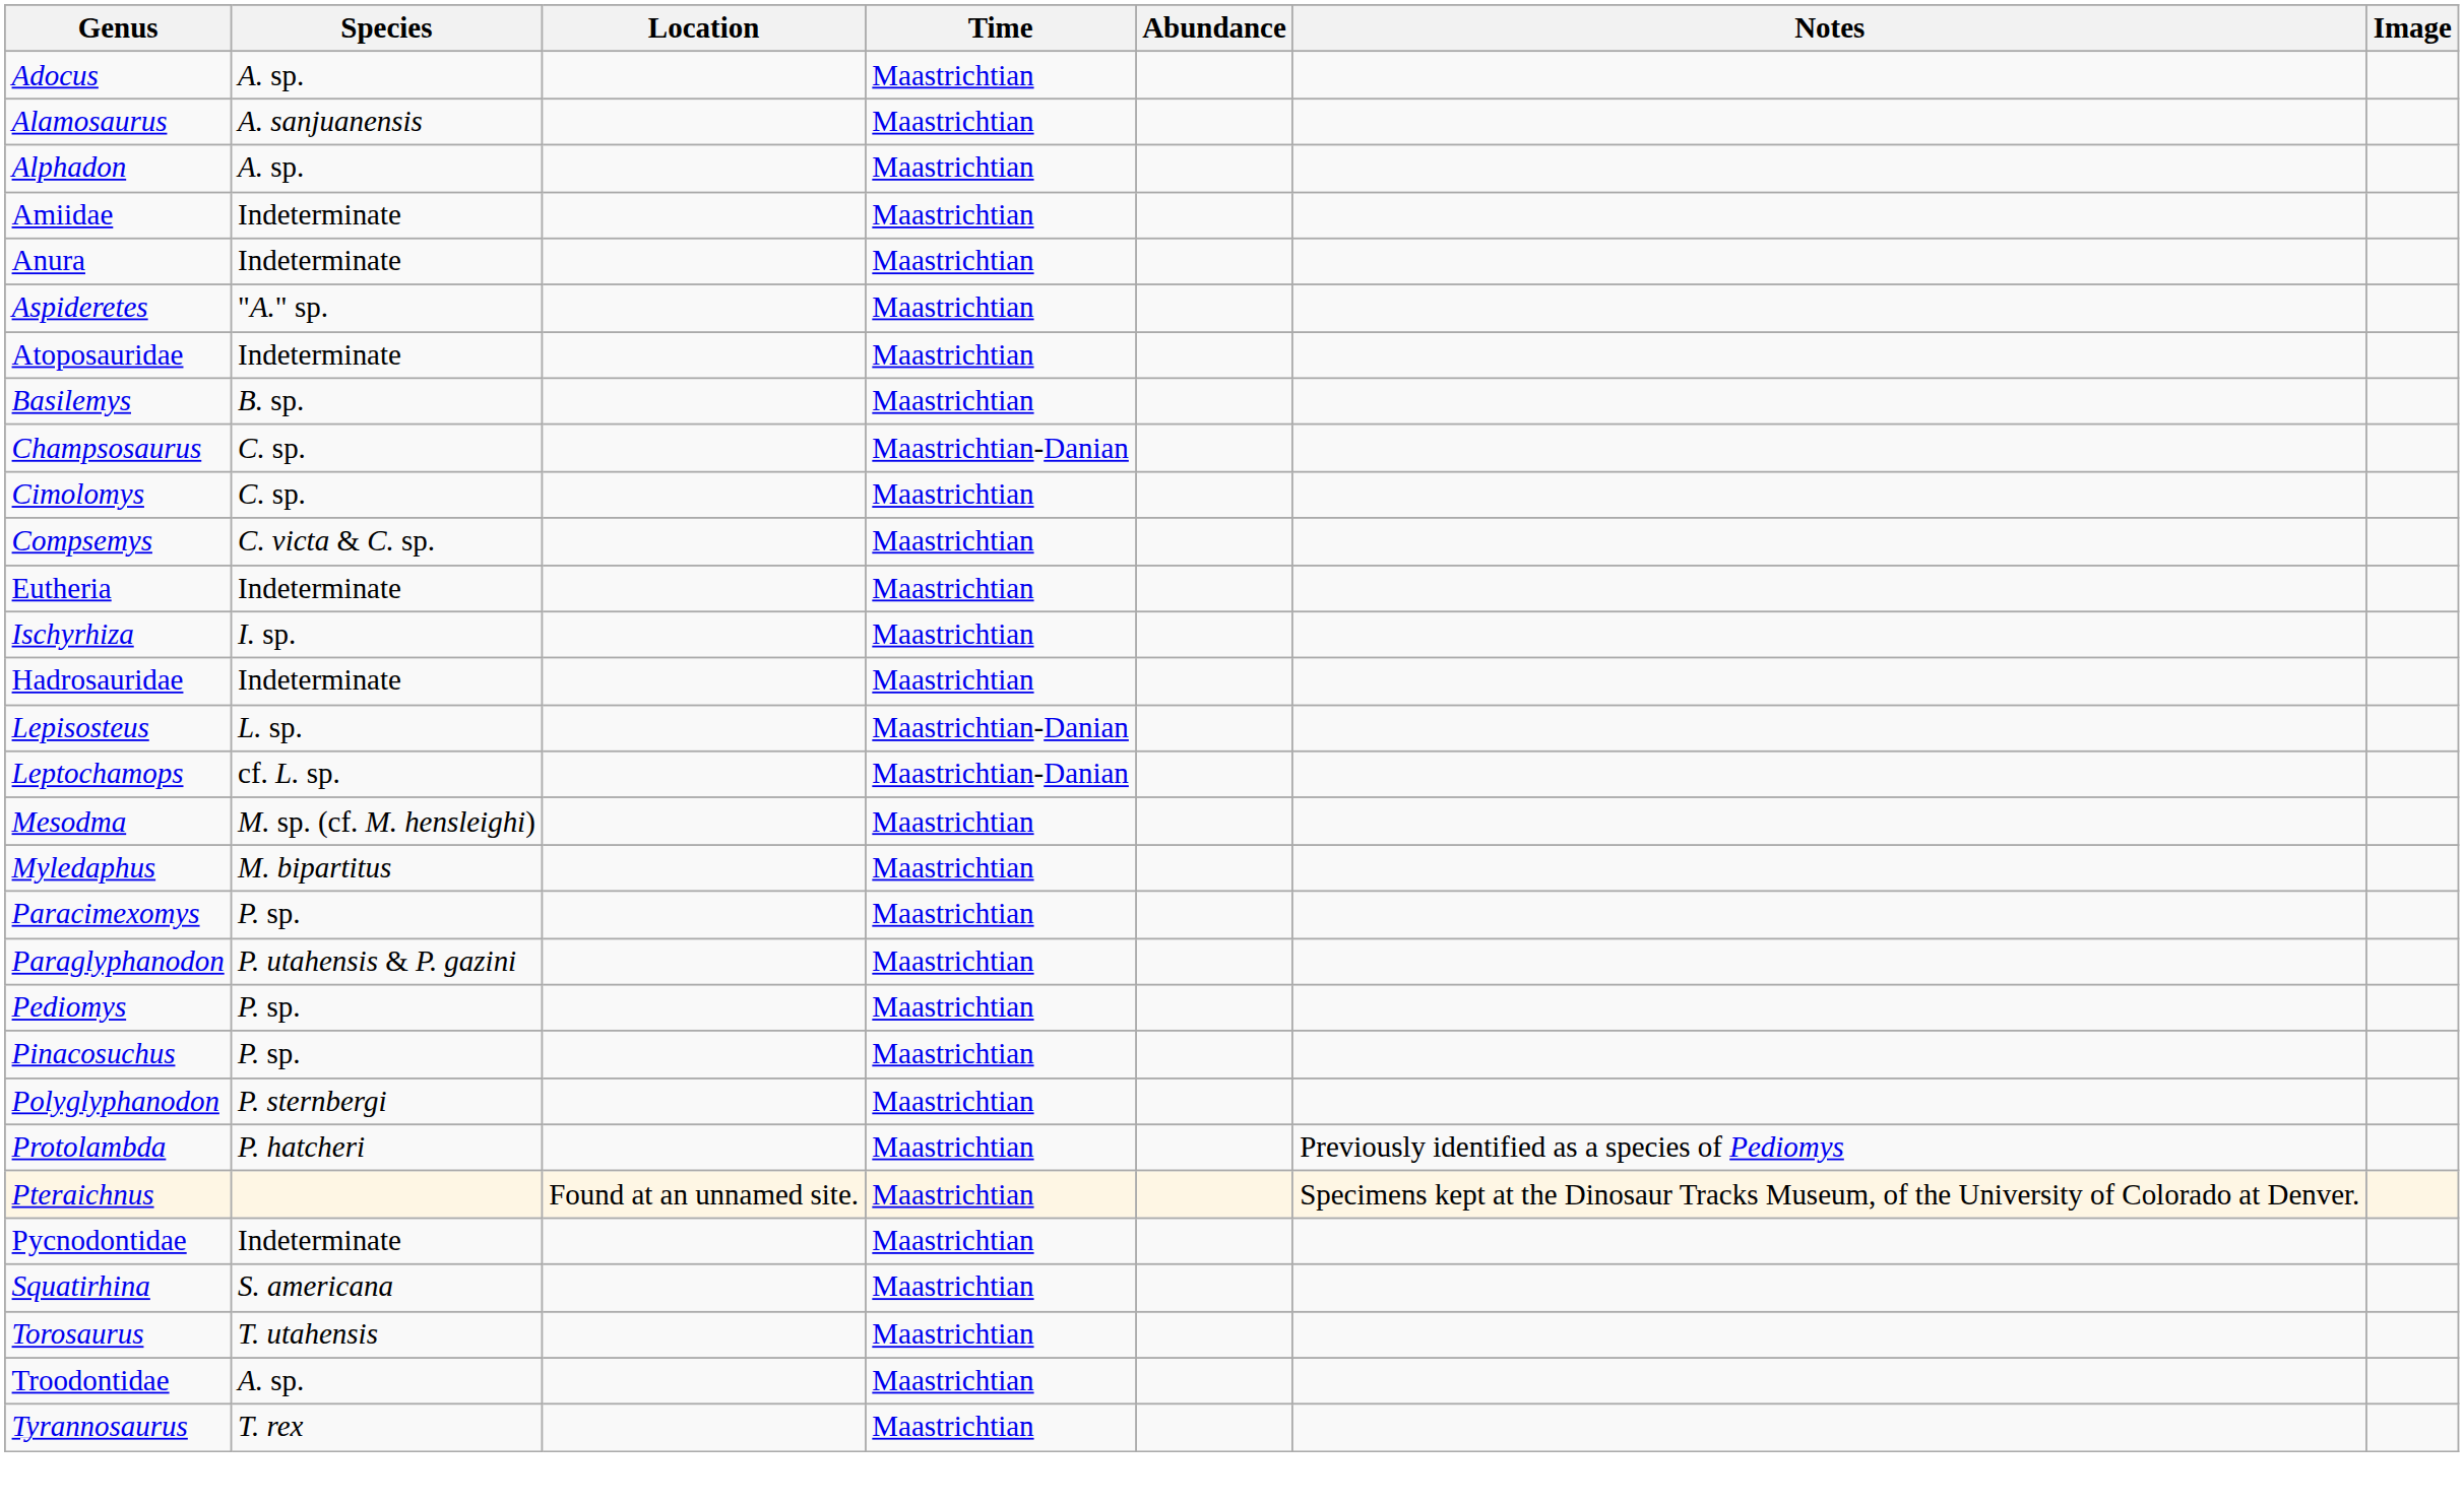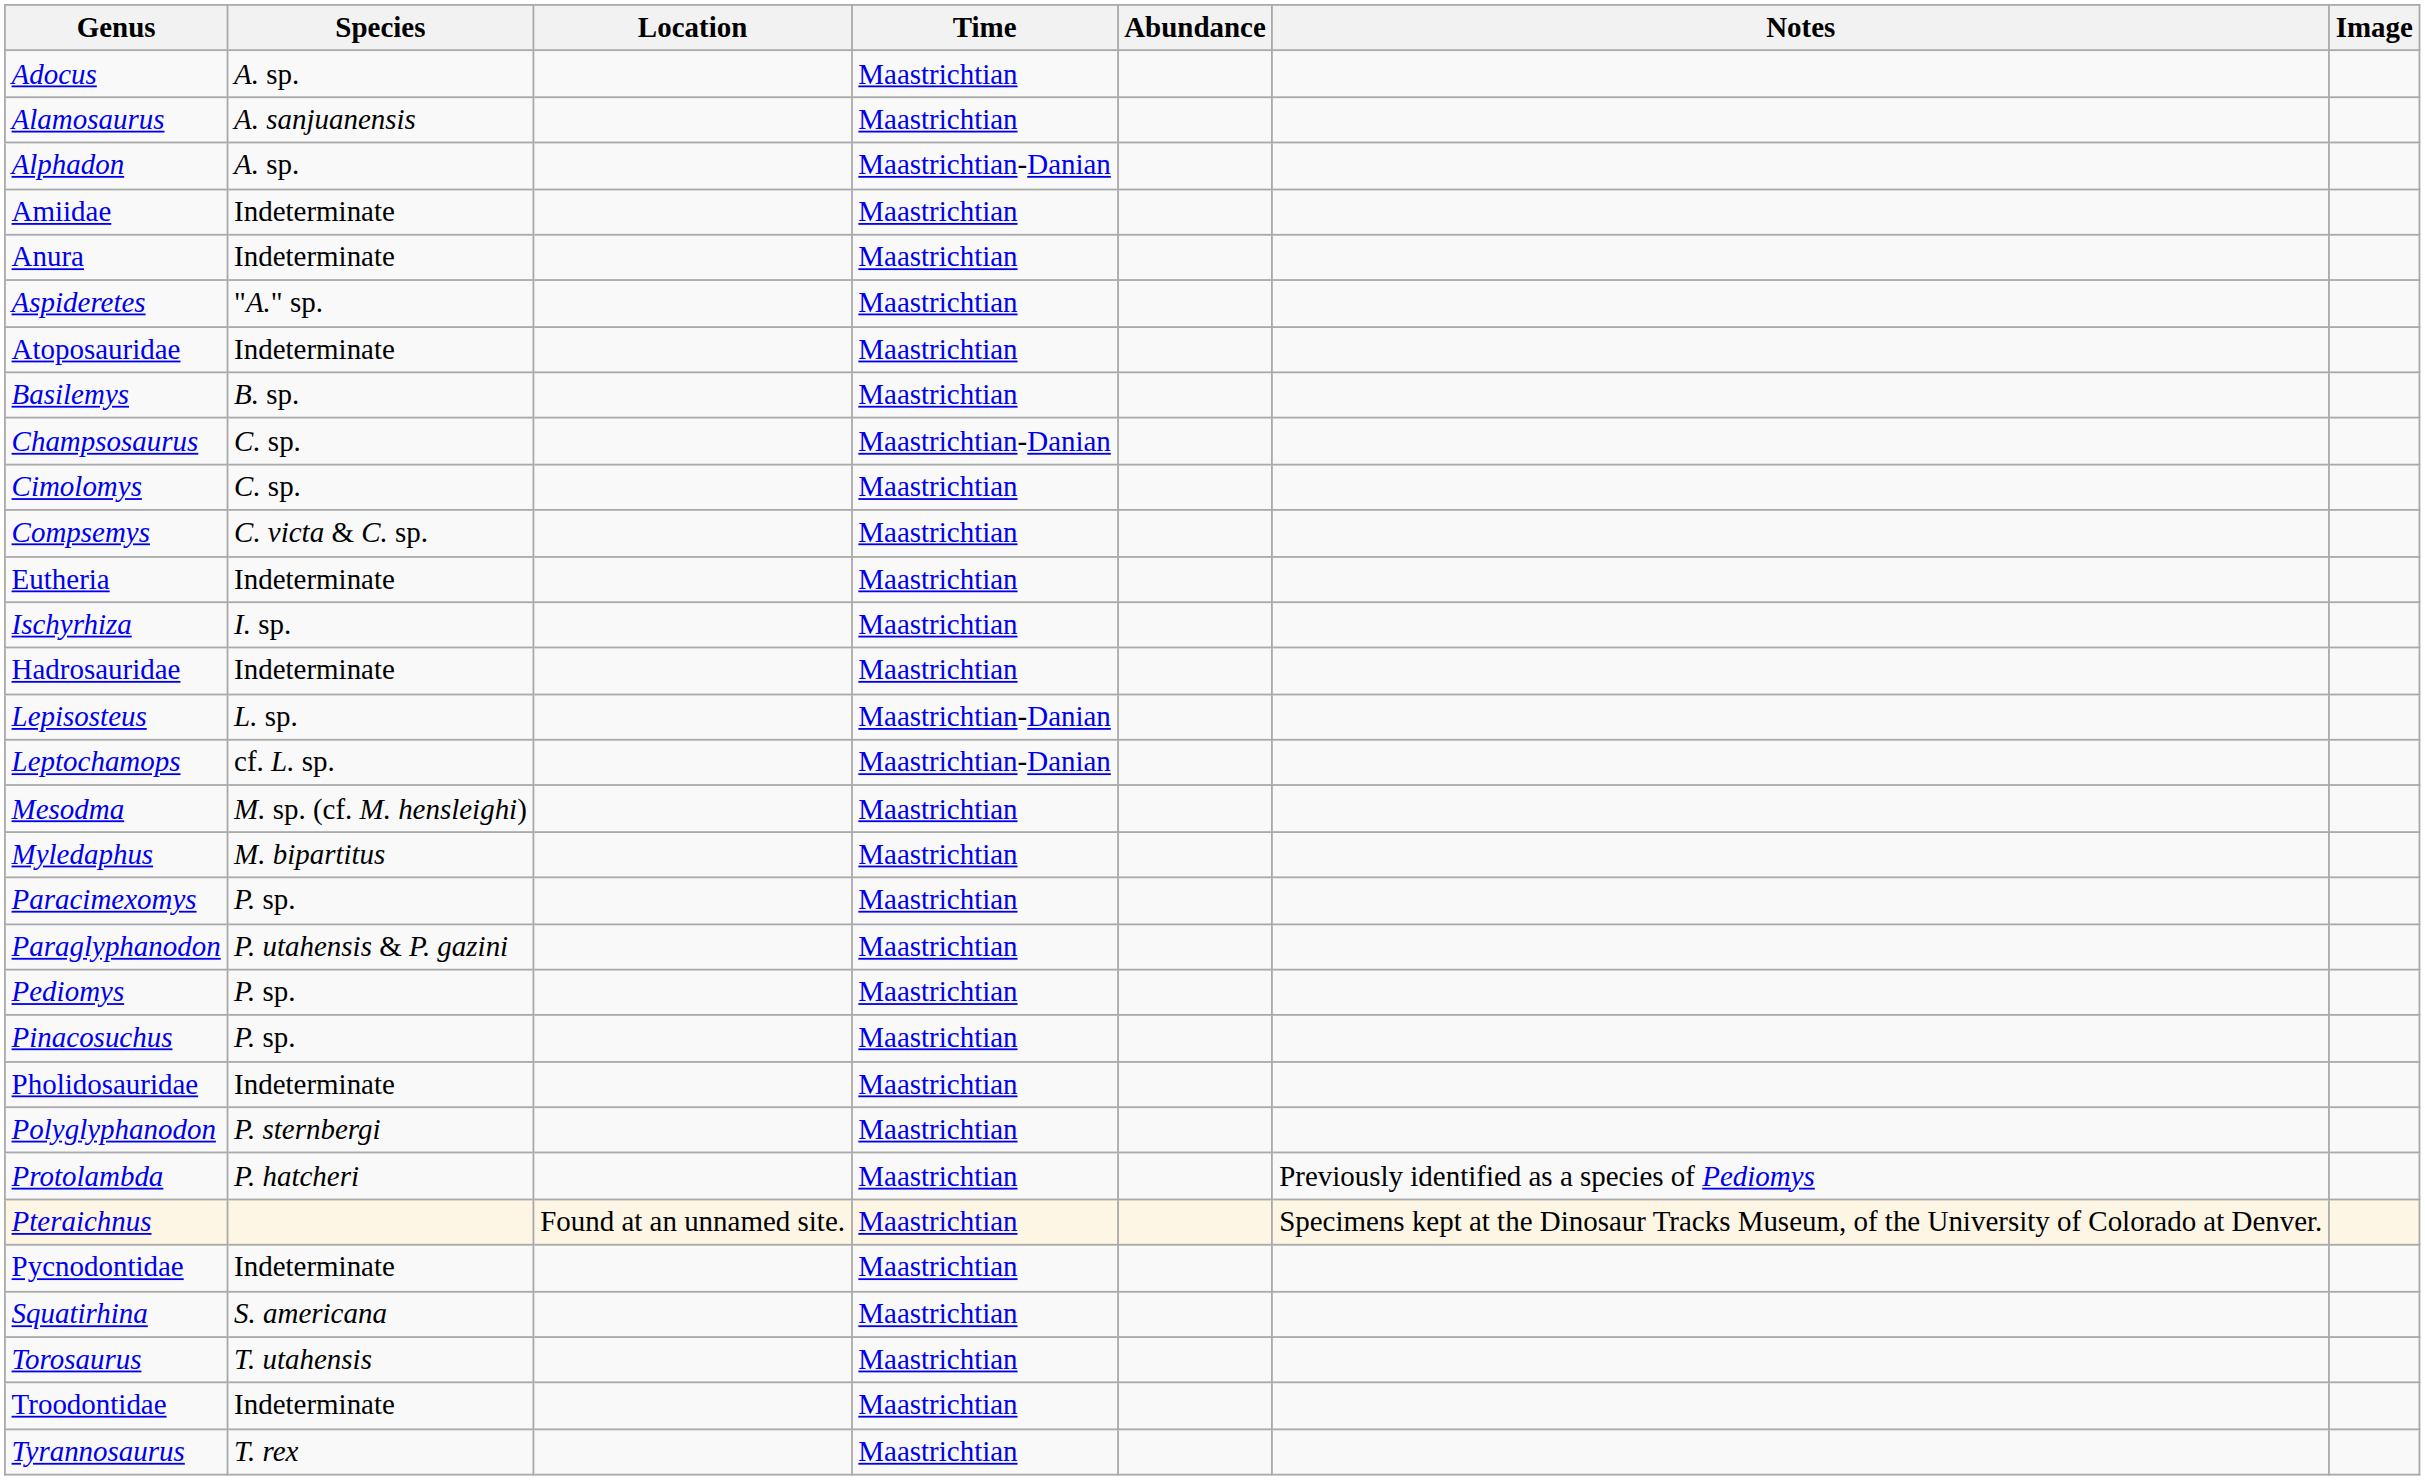Alphadon | Time: Maastrichtian -> Maastrichtian-Danian
+ row: Pholidosauridae | Indeterminate | Maastrichtian
Troodontidae | Species: A. sp. -> Indeterminate
